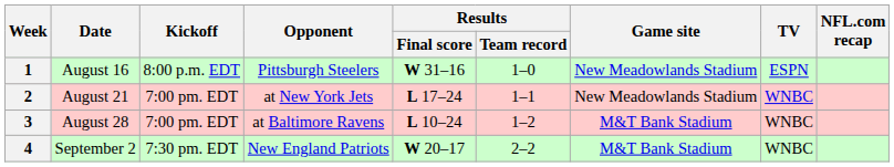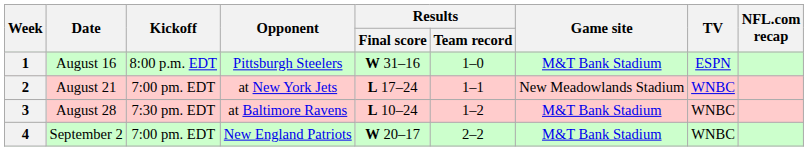1 | Game site: New Meadowlands Stadium -> M&T Bank Stadium
3 | Kickoff: 7:00 pm. EDT -> 7:30 pm. EDT
4 | Kickoff: 7:30 pm. EDT -> 7:00 pm. EDT
